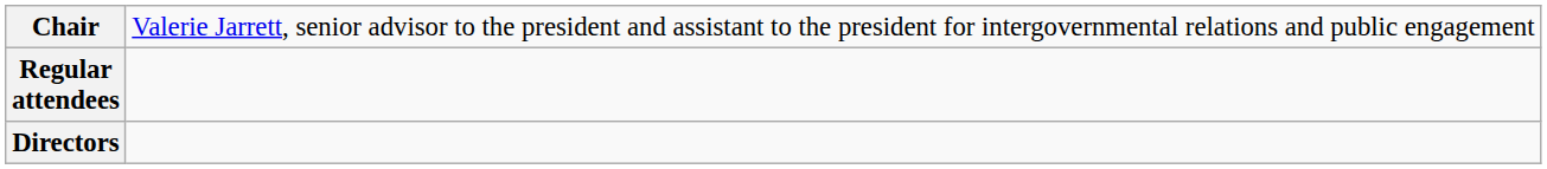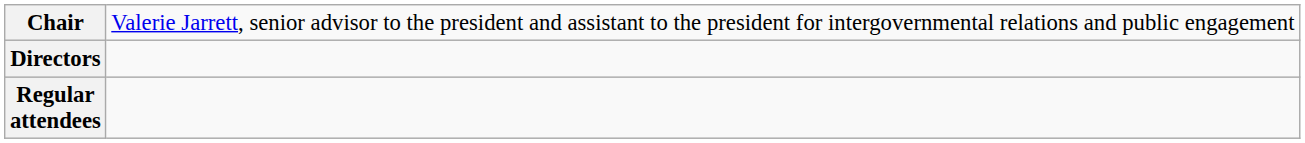rows swapped: Directors <-> Regular attendees
